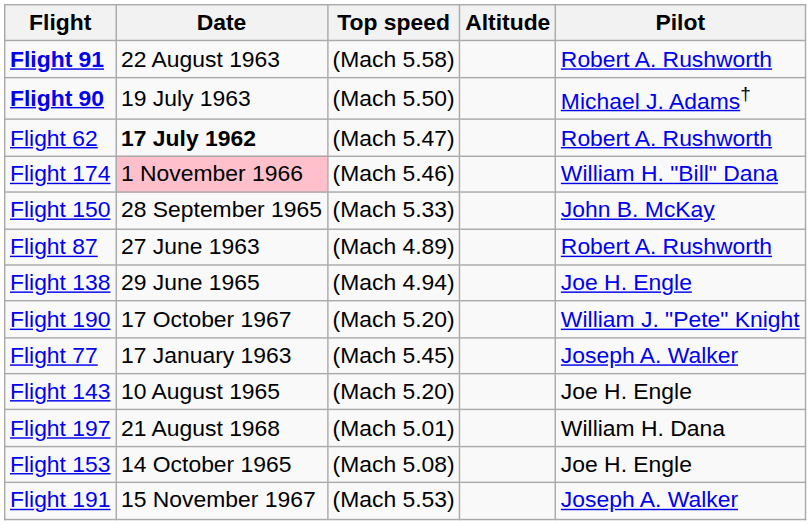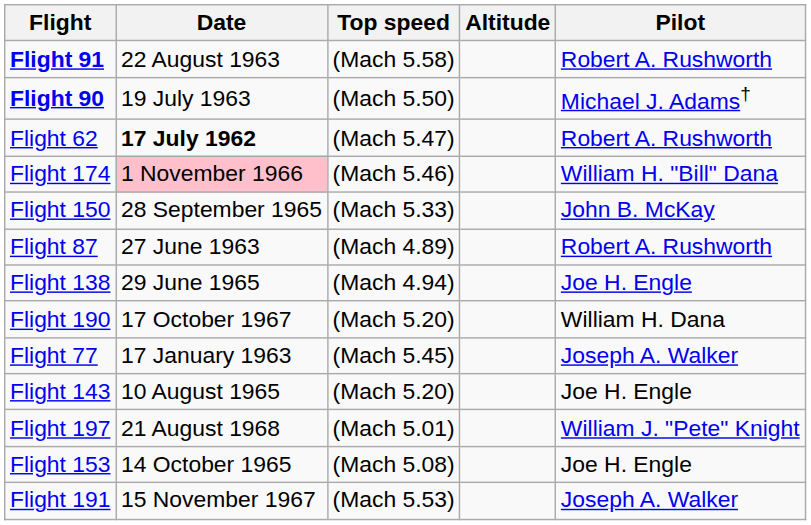Flight 190 | Pilot: William J. "Pete" Knight -> William H. Dana
Flight 197 | Pilot: William H. Dana -> William J. "Pete" Knight
